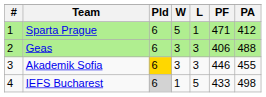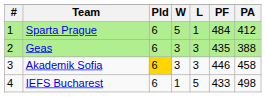Sparta Prague | PF: 471 -> 484
Geas | PF: 406 -> 435
Geas | PA: 488 -> 388
Akademik Sofia | PA: 455 -> 458
IEFS Bucharest | Pld: lightgrey background -> no background
